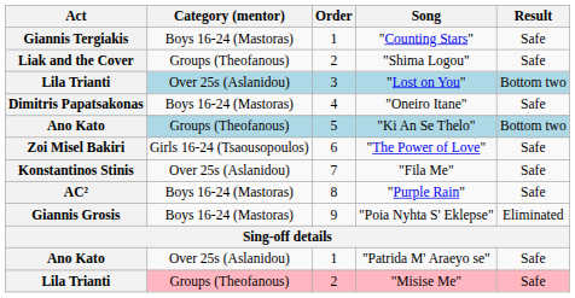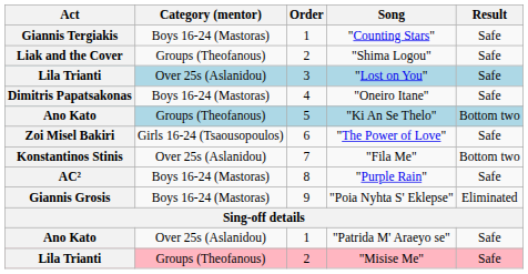"Lost on You" | Result: Bottom two -> Safe
"Fila Me" | Result: Safe -> Bottom two
